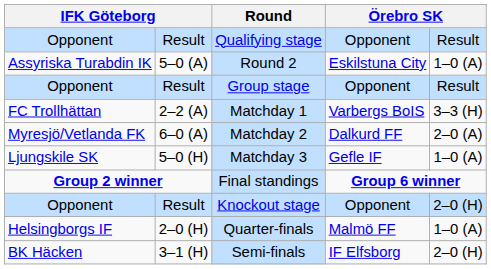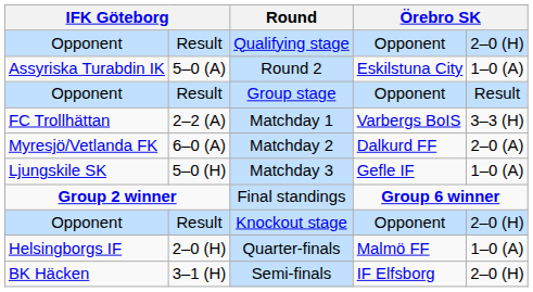Qualifying stage | column 5: Result -> 2–0 (H)
